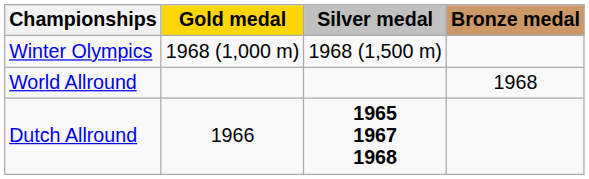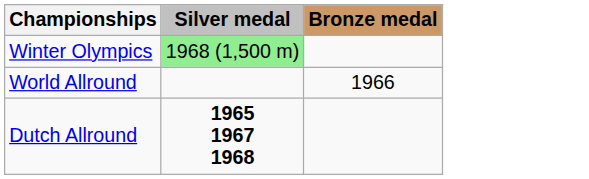- column: Gold medal | 1968 (1,000 m) | 1966
Winter Olympics | Silver medal: no background -> lightgreen background
World Allround | Bronze medal: 1968 -> 1966
